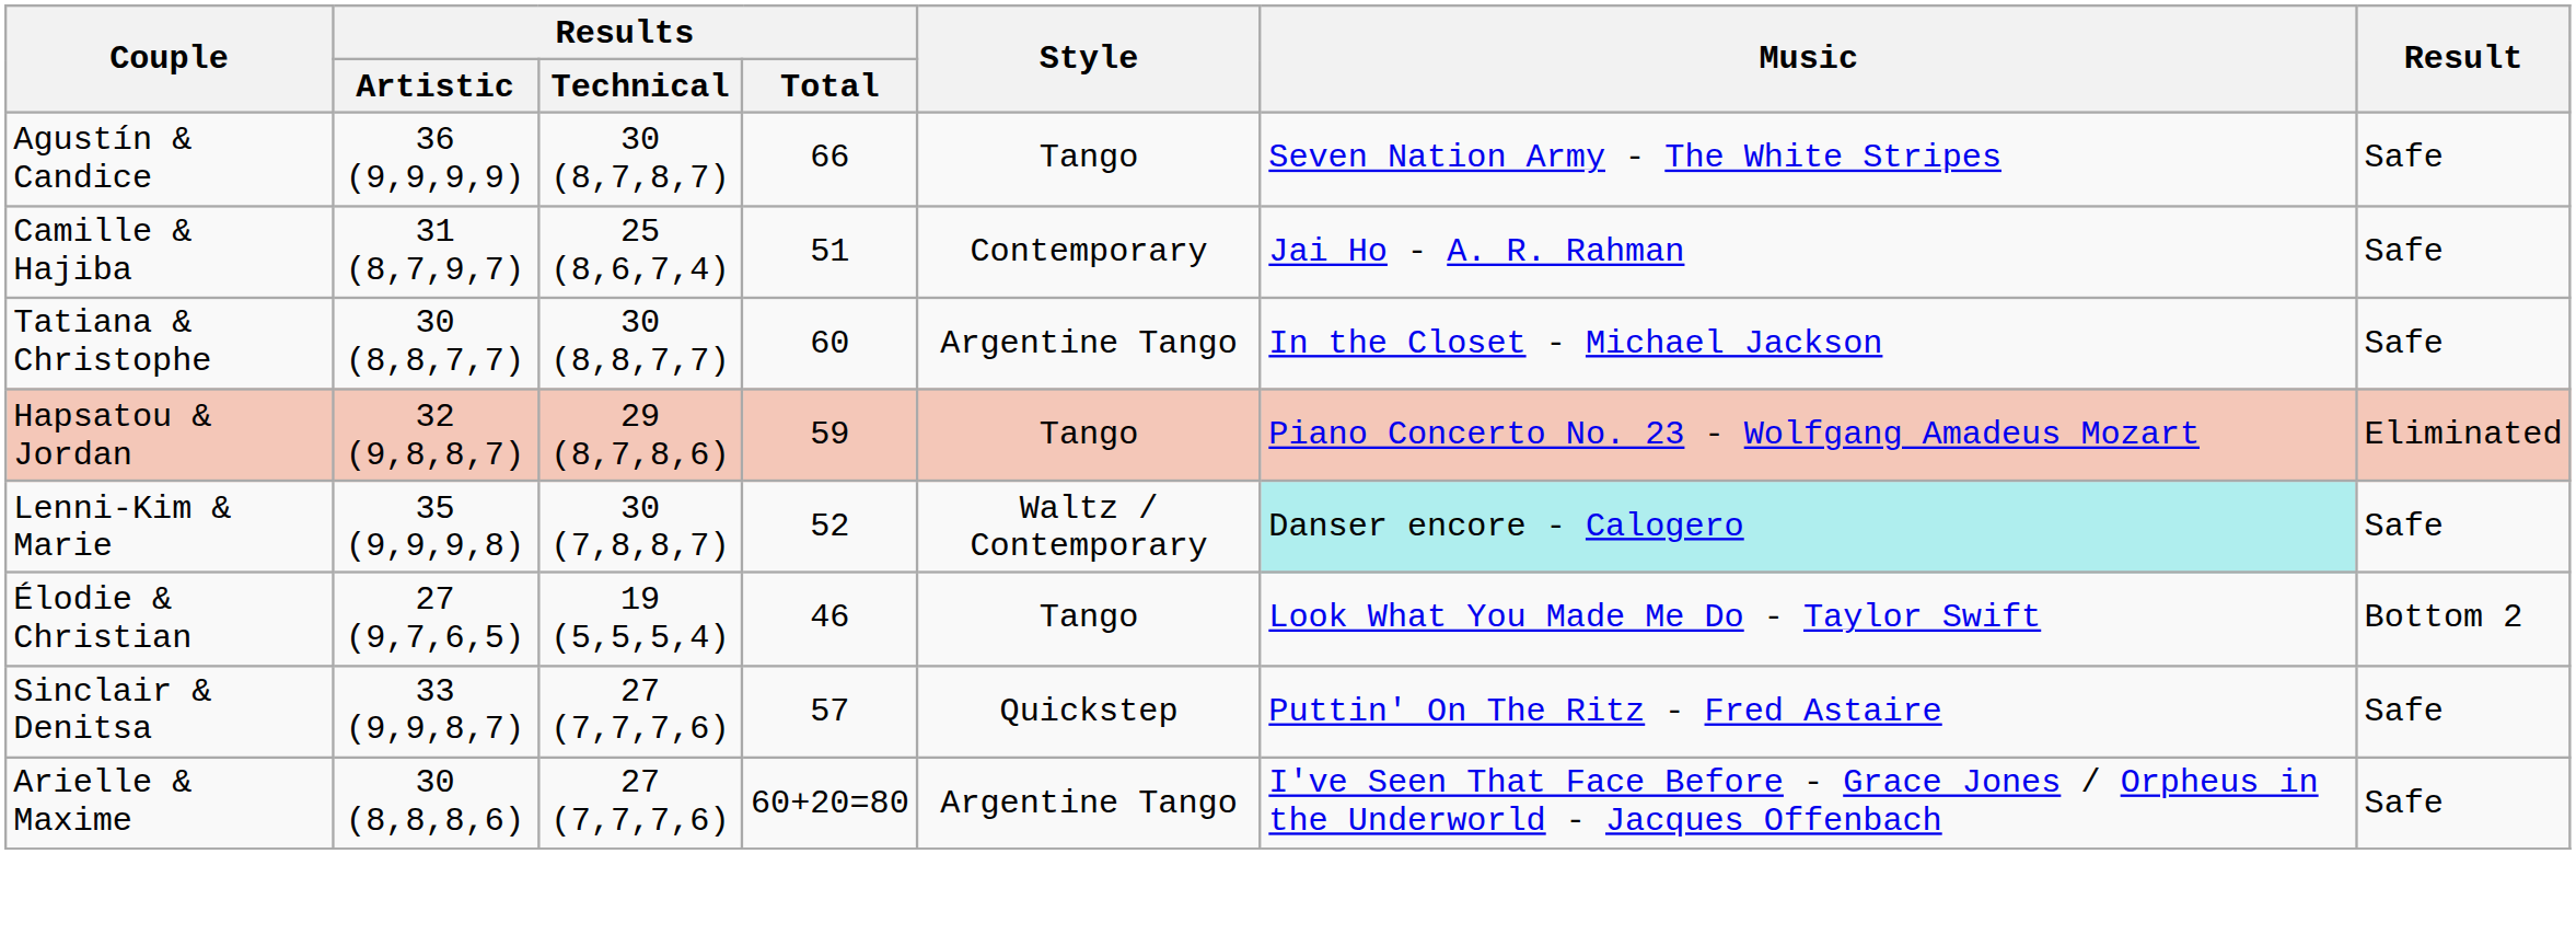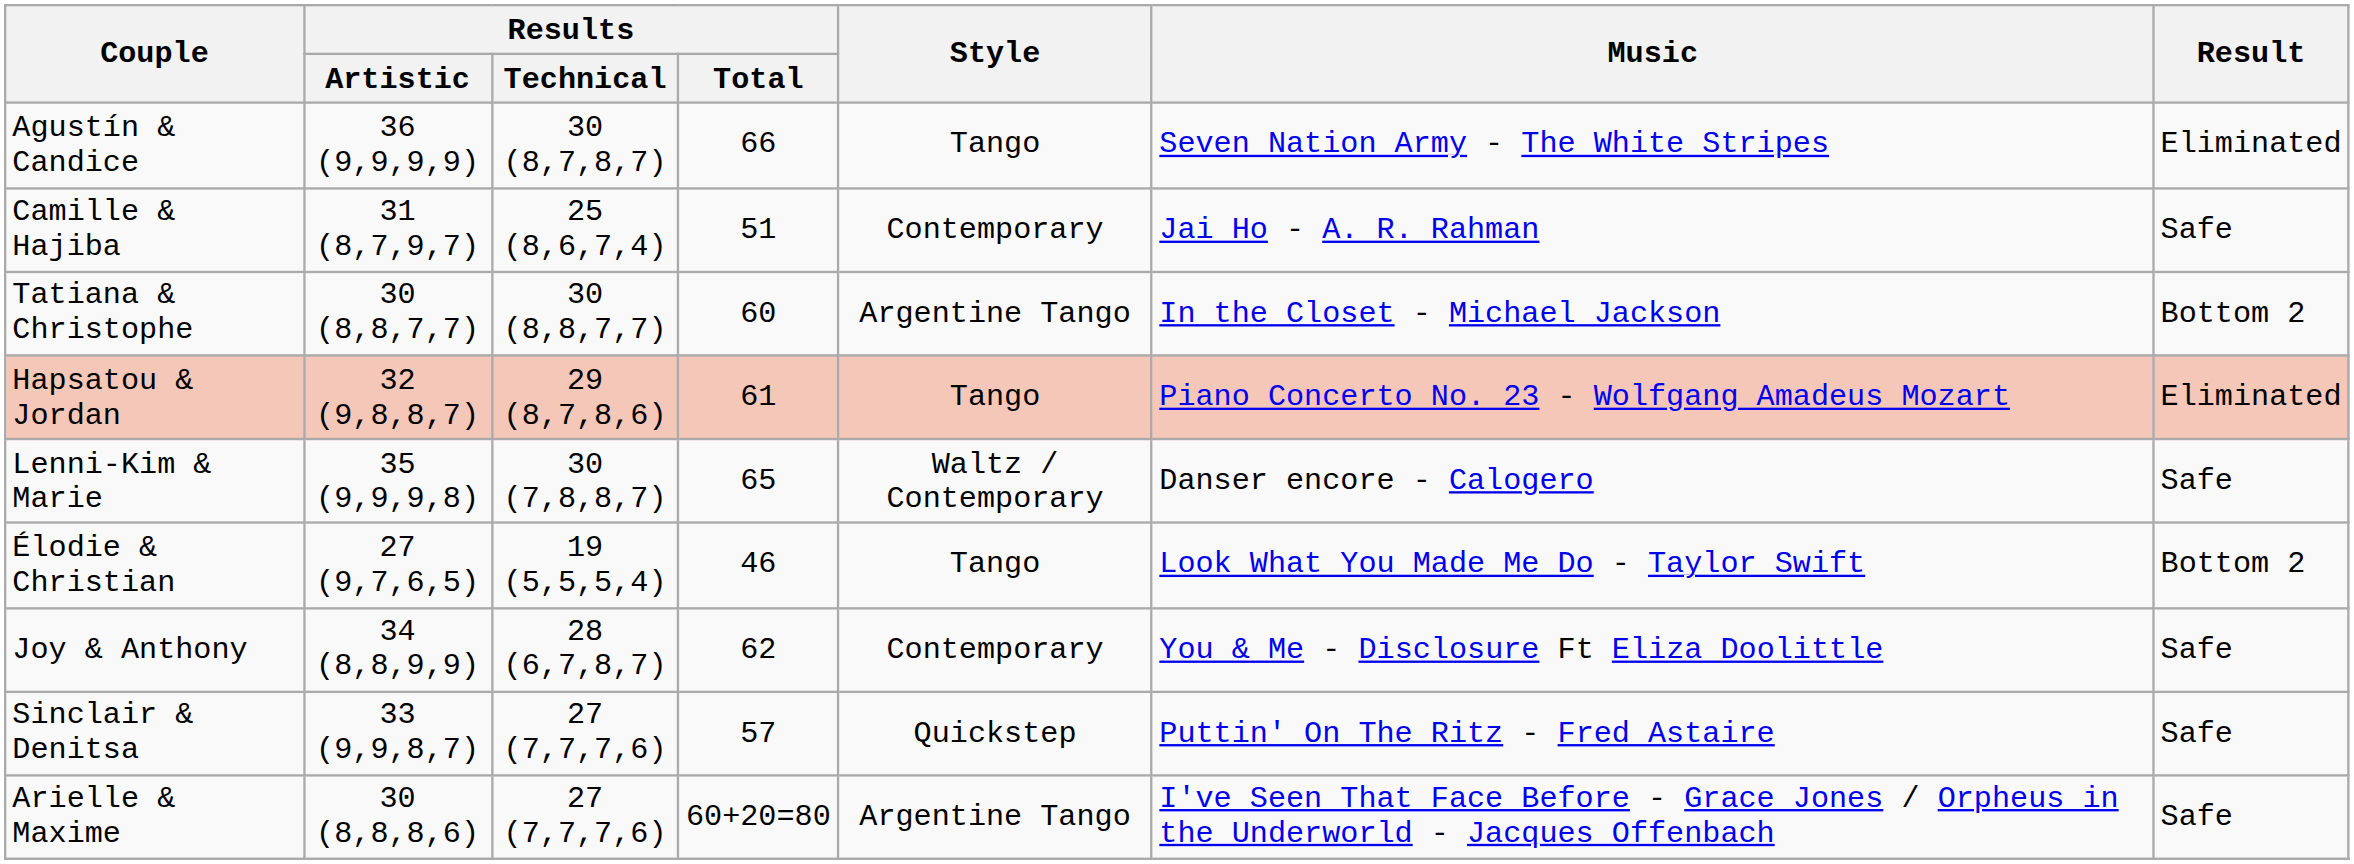Agustín & Candice | Result: Safe -> Eliminated
Tatiana & Christophe | Result: Safe -> Bottom 2
Hapsatou & Jordan | Results / Total: 59 -> 61
Lenni-Kim & Marie | Results / Total: 52 -> 65
Lenni-Kim & Marie | Music: paleturquoise background -> no background
+ row: Joy & Anthony | 34 (8,8,9,9) | 28 (6,7,8,7) | 62 | Contemporary | You & Me - Disclosure Ft Eliza Doolittle | Safe
